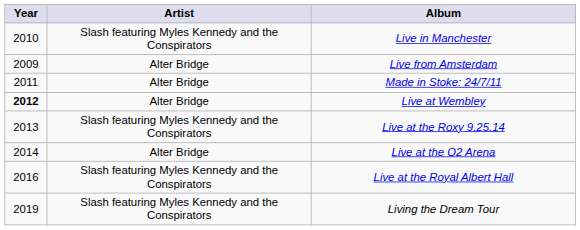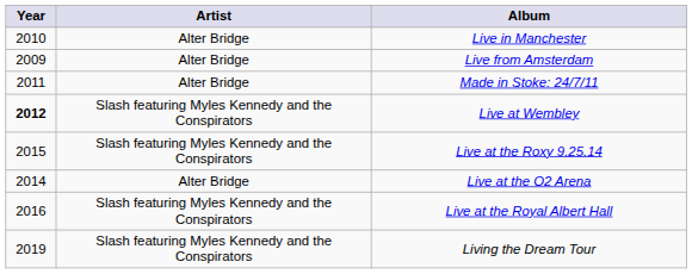Live in Manchester | Artist: Slash featuring Myles Kennedy and the Conspirators -> Alter Bridge
Live at Wembley | Artist: Alter Bridge -> Slash featuring Myles Kennedy and the Conspirators
Live at the Roxy 9.25.14 | Year: 2013 -> 2015
